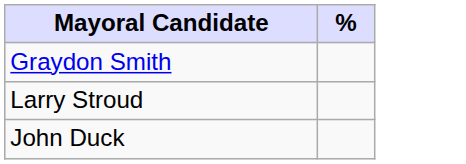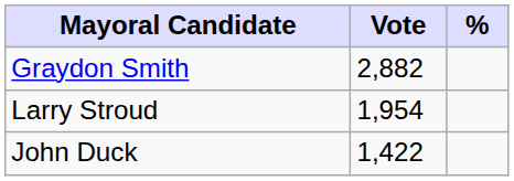+ column: Vote | 2,882 | 1,954 | 1,422
